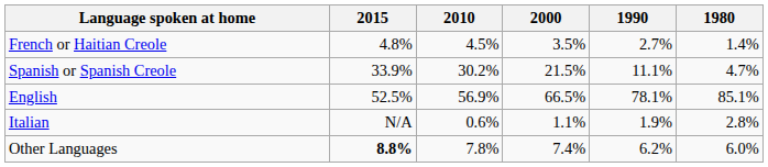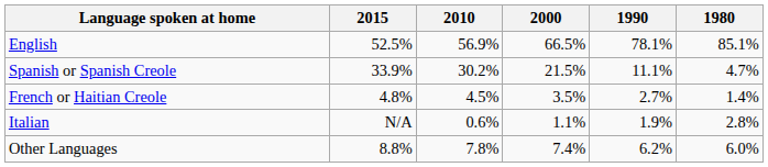rows swapped: English <-> French or Haitian Creole
Other Languages | 2015: bold -> normal
